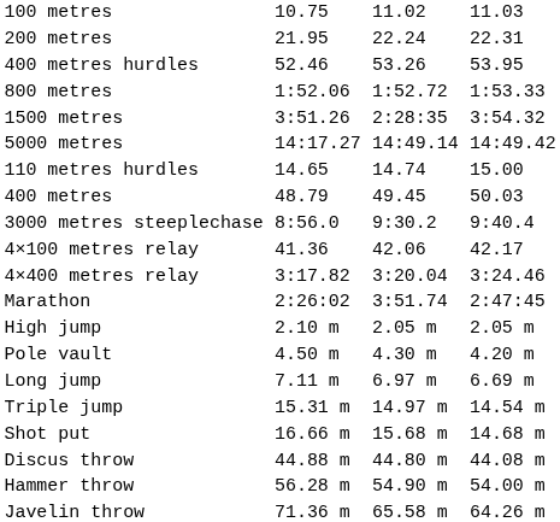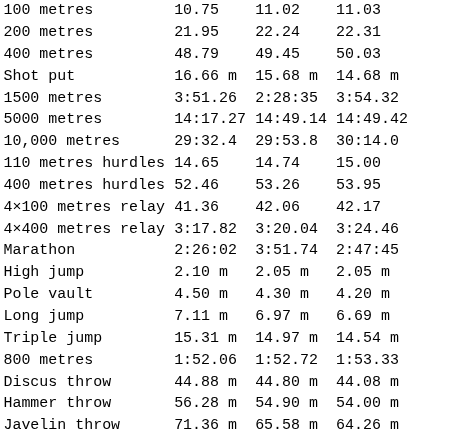rows swapped: 400 metres <-> 400 metres hurdles
rows swapped: 800 metres <-> Shot put
+ row: 10,000 metres | 29:32.4 | 29:53.8 | 30:14.0
- row: 3000 metres steeplechase | 8:56.0 | 9:30.2 | 9:40.4
